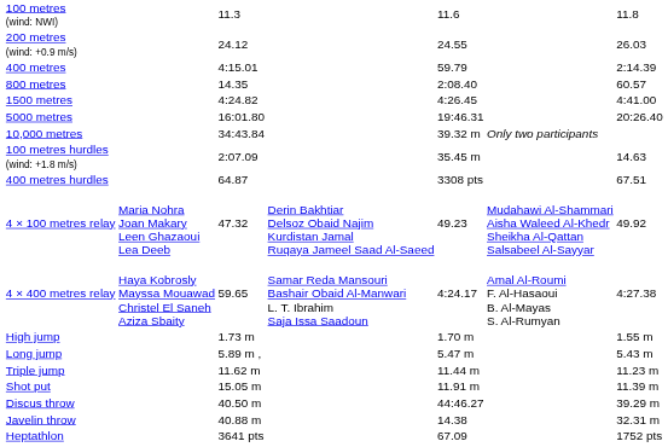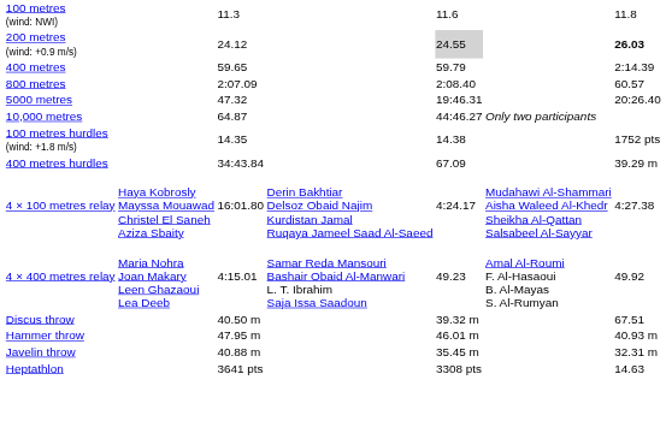200 metres (wind: +0.9 m/s) | column 5: no background -> lightgrey background
200 metres (wind: +0.9 m/s) | column 7: normal -> bold
400 metres | column 3: 4:15.01 -> 59.65
800 metres | column 3: 14.35 -> 2:07.09
- row: 1500 metres | 4:24.82 | 4:26.45 | 4:41.00
5000 metres | column 3: 16:01.80 -> 47.32
10,000 metres | column 3: 34:43.84 -> 64.87
10,000 metres | column 5: 39.32 m -> 44:46.27
100 metres hurdles (wind: +1.8 m/s) | column 3: 2:07.09 -> 14.35
100 metres hurdles (wind: +1.8 m/s) | column 5: 35.45 m -> 14.38
100 metres hurdles (wind: +1.8 m/s) | column 7: 14.63 -> 1752 pts
400 metres hurdles | column 3: 64.87 -> 34:43.84
400 metres hurdles | column 5: 3308 pts -> 67.09
400 metres hurdles | column 7: 67.51 -> 39.29 m
4 × 100 metres relay | column 2: Maria Nohra Joan Makary Leen Ghazaoui Lea Deeb -> Haya Kobrosly Mayssa Mouawad Christel El Saneh Aziza Sbaity
4 × 100 metres relay | column 3: 47.32 -> 16:01.80
4 × 100 metres relay | column 5: 49.23 -> 4:24.17
4 × 100 metres relay | column 7: 49.92 -> 4:27.38
4 × 400 metres relay | column 2: Haya Kobrosly Mayssa Mouawad Christel El Saneh Aziza Sbaity -> Maria Nohra Joan Makary Leen Ghazaoui Lea Deeb
4 × 400 metres relay | column 3: 59.65 -> 4:15.01
4 × 400 metres relay | column 5: 4:24.17 -> 49.23
4 × 400 metres relay | column 7: 4:27.38 -> 49.92
- row: High jump | 1.73 m | 1.70 m | 1.55 m
- row: Long jump | 5.89 m , | 5.47 m | 5.43 m
- row: Triple jump | 11.62 m | 11.44 m | 11.23 m
- row: Shot put | 15.05 m | 11.91 m | 11.39 m
Discus throw | column 5: 44:46.27 -> 39.32 m
Discus throw | column 7: 39.29 m -> 67.51
+ row: Hammer throw | 47.95 m | 46.01 m | 40.93 m
Javelin throw | column 5: 14.38 -> 35.45 m
Heptathlon | column 5: 67.09 -> 3308 pts
Heptathlon | column 7: 1752 pts -> 14.63
